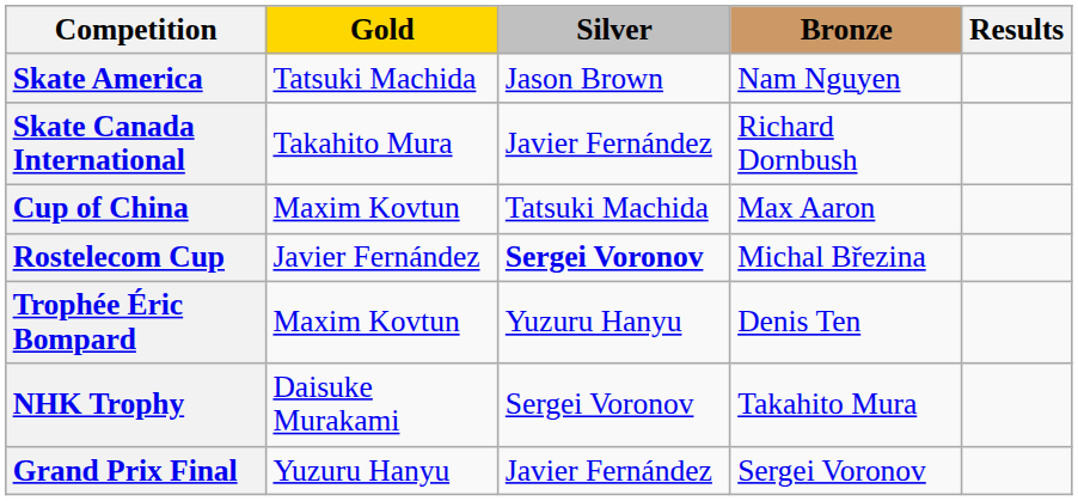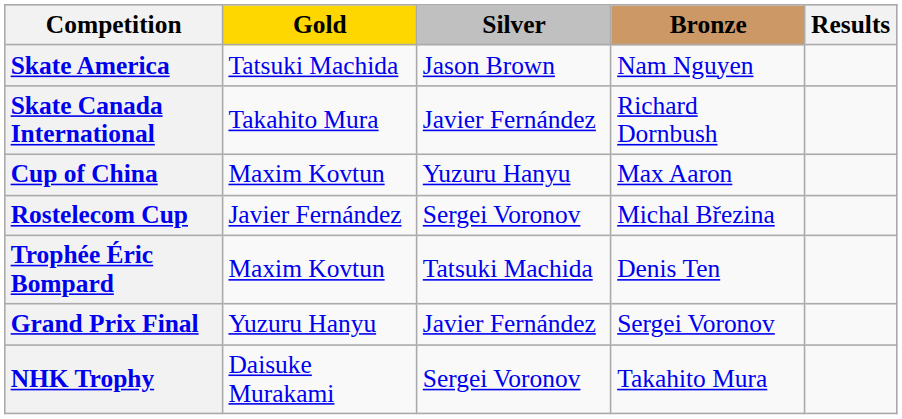Cup of China | Silver: Tatsuki Machida -> Yuzuru Hanyu
Rostelecom Cup | Silver: bold -> normal
Trophée Éric Bompard | Silver: Yuzuru Hanyu -> Tatsuki Machida
rows swapped: NHK Trophy <-> Grand Prix Final
